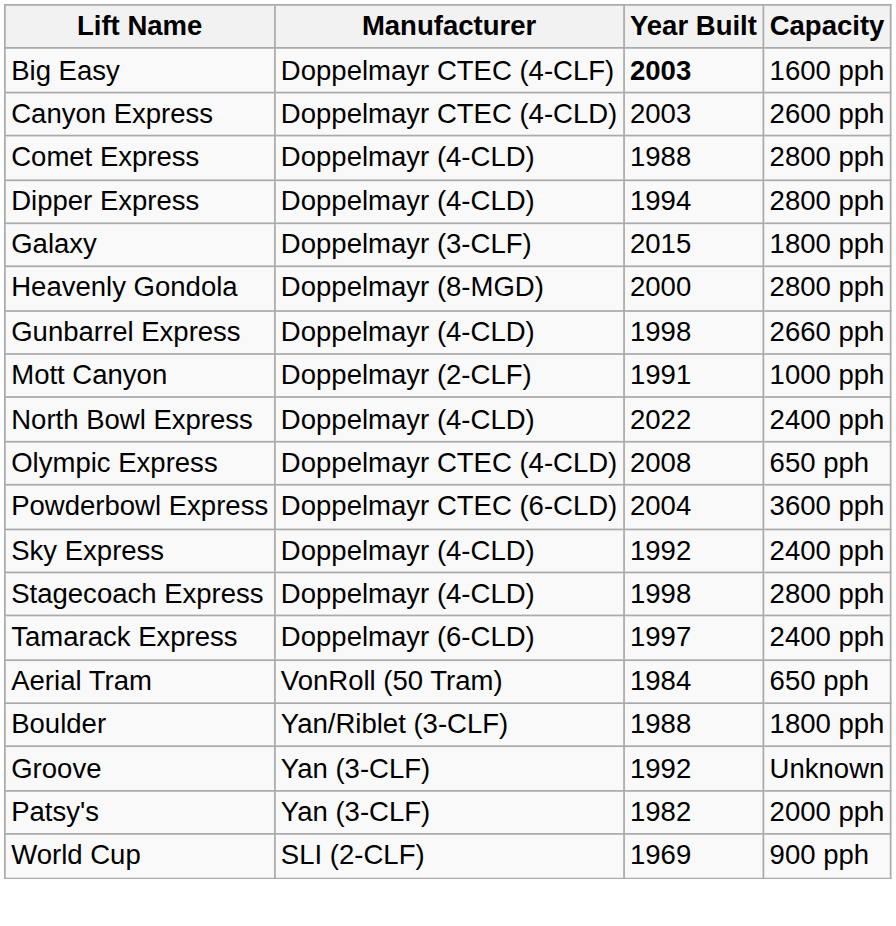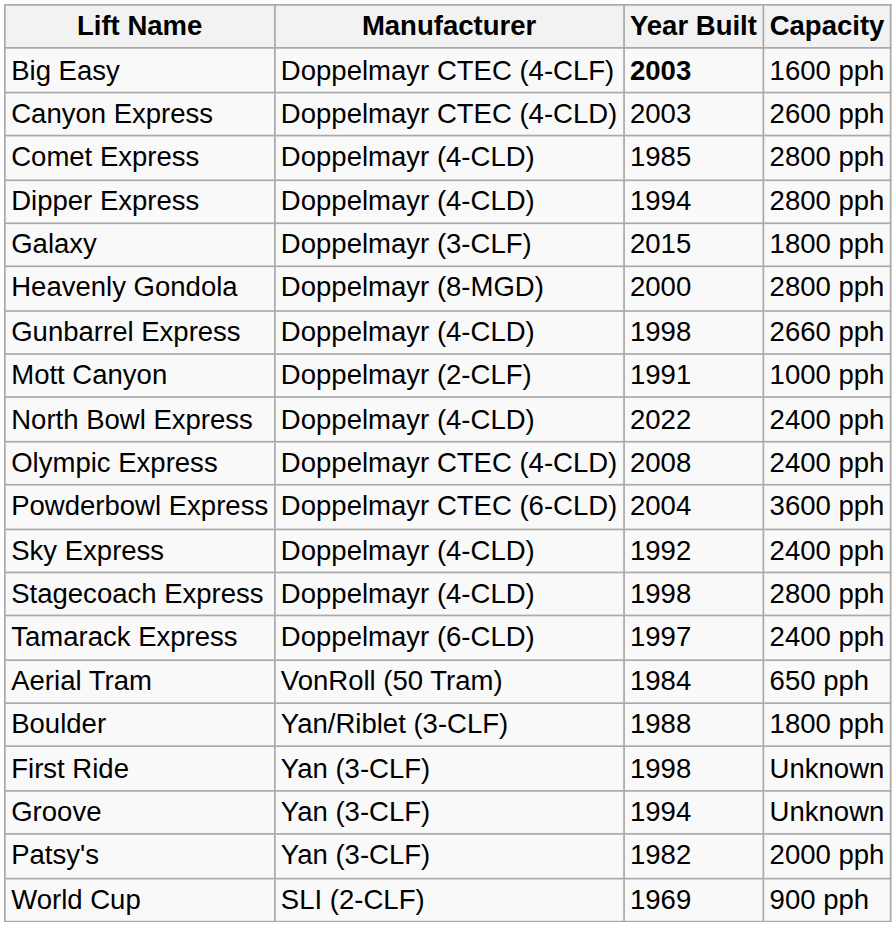Comet Express | Year Built: 1988 -> 1985
Olympic Express | Capacity: 650 pph -> 2400 pph
+ row: First Ride | Yan (3-CLF) | 1998 | Unknown
Groove | Year Built: 1992 -> 1994
